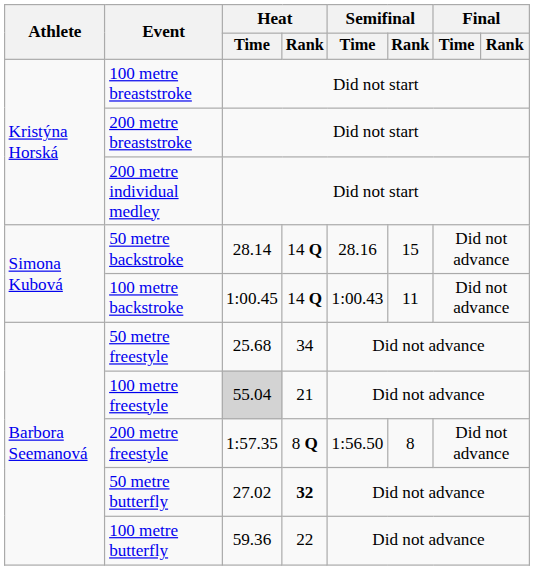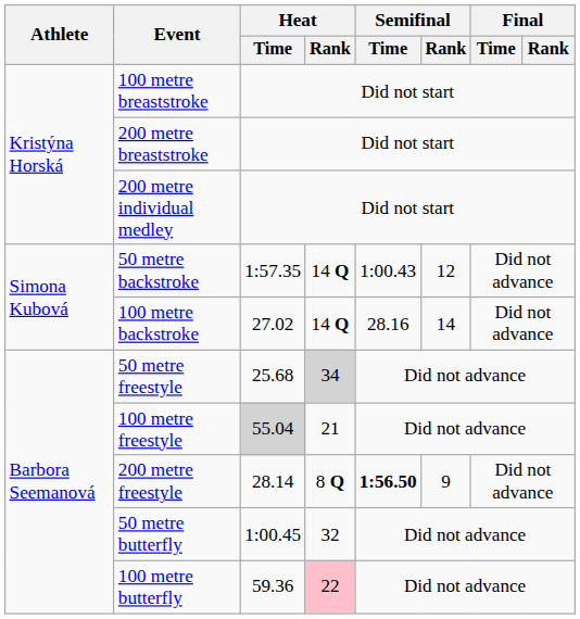50 metre backstroke | Heat / Time: 28.14 -> 1:57.35
50 metre backstroke | Semifinal / Time: 28.16 -> 1:00.43
50 metre backstroke | Semifinal / Rank: 15 -> 12
100 metre backstroke | Heat / Time: 1:00.45 -> 27.02
100 metre backstroke | Semifinal / Time: 1:00.43 -> 28.16
100 metre backstroke | Semifinal / Rank: 11 -> 14
50 metre freestyle | Heat / Rank: no background -> lightgrey background
200 metre freestyle | Heat / Time: 1:57.35 -> 28.14
200 metre freestyle | Semifinal / Time: normal -> bold
200 metre freestyle | Semifinal / Rank: 8 -> 9
50 metre butterfly | Heat / Time: 27.02 -> 1:00.45
50 metre butterfly | Heat / Rank: bold -> normal
100 metre butterfly | Heat / Rank: no background -> pink background
